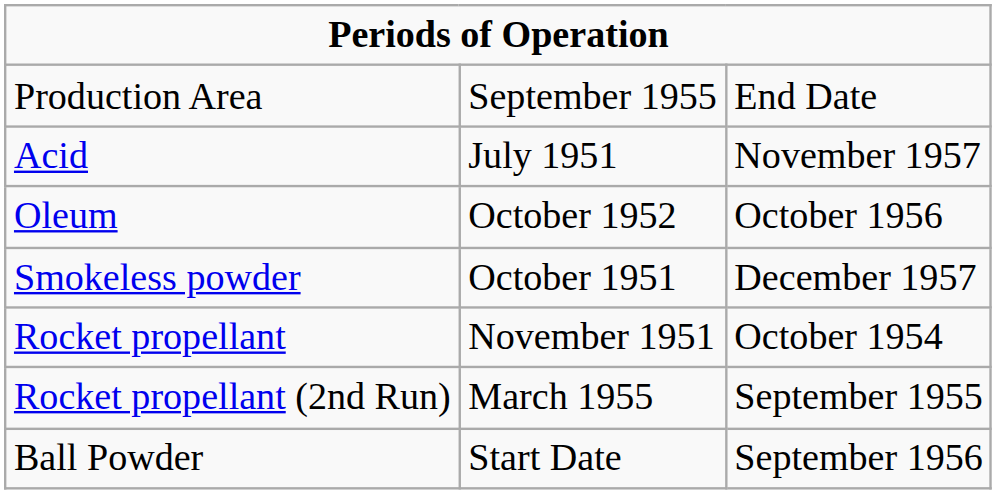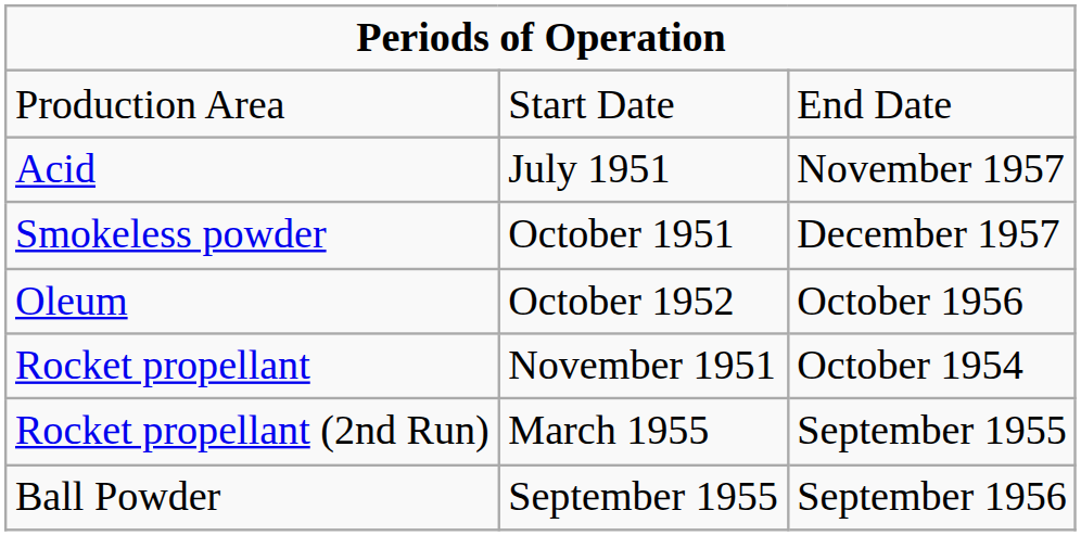Production Area | column 2: September 1955 -> Start Date
rows swapped: Oleum <-> Smokeless powder
Ball Powder | column 2: Start Date -> September 1955
